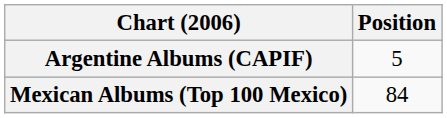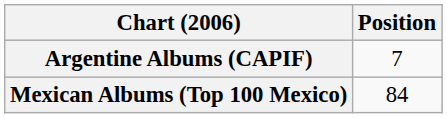Argentine Albums (CAPIF) | Position: 5 -> 7
